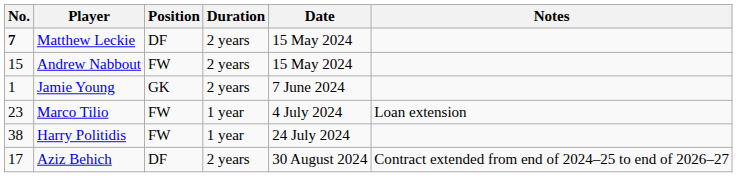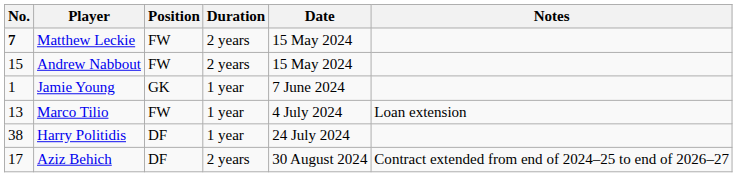Matthew Leckie | Position: DF -> FW
Jamie Young | Duration: 2 years -> 1 year
Marco Tilio | No.: 23 -> 13
Harry Politidis | Position: FW -> DF
